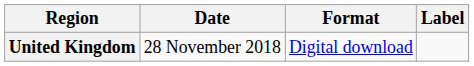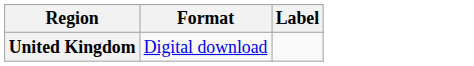- column: Date | 28 November 2018
